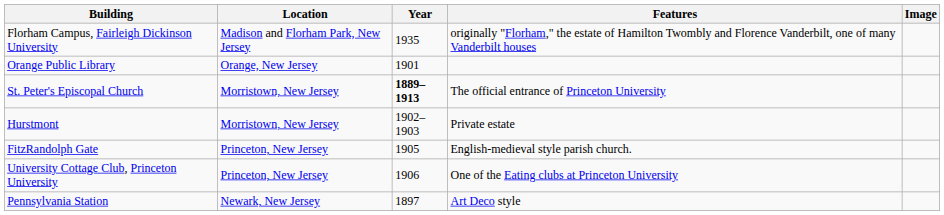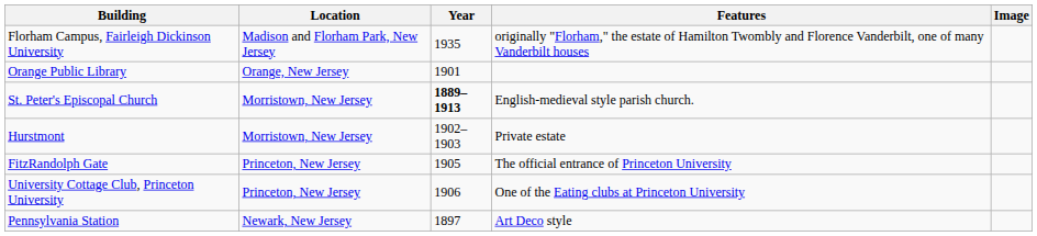St. Peter's Episcopal Church | Features: The official entrance of Princeton University -> English-medieval style parish church.
FitzRandolph Gate | Features: English-medieval style parish church. -> The official entrance of Princeton University
